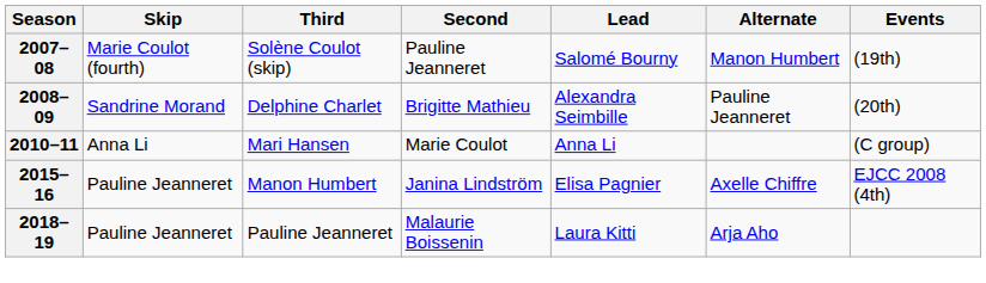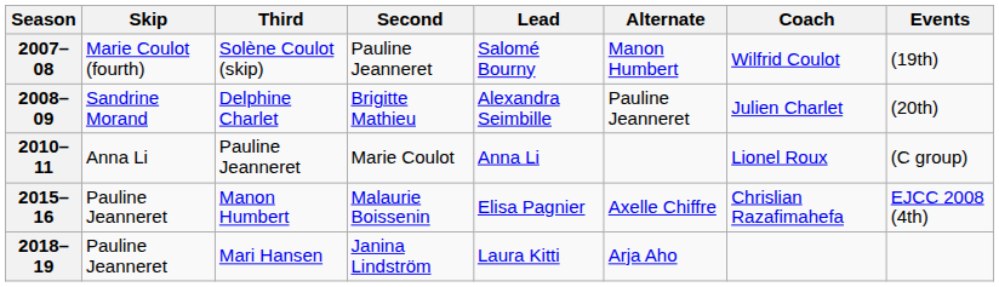+ column: Coach | Wilfrid Coulot | Julien Charlet | Lionel Roux | Chrislian Razafimahefa
2010–11 | Third: Mari Hansen -> Pauline Jeanneret
2015–16 | Second: Janina Lindström -> Malaurie Boissenin
2018–19 | Third: Pauline Jeanneret -> Mari Hansen
2018–19 | Second: Malaurie Boissenin -> Janina Lindström
